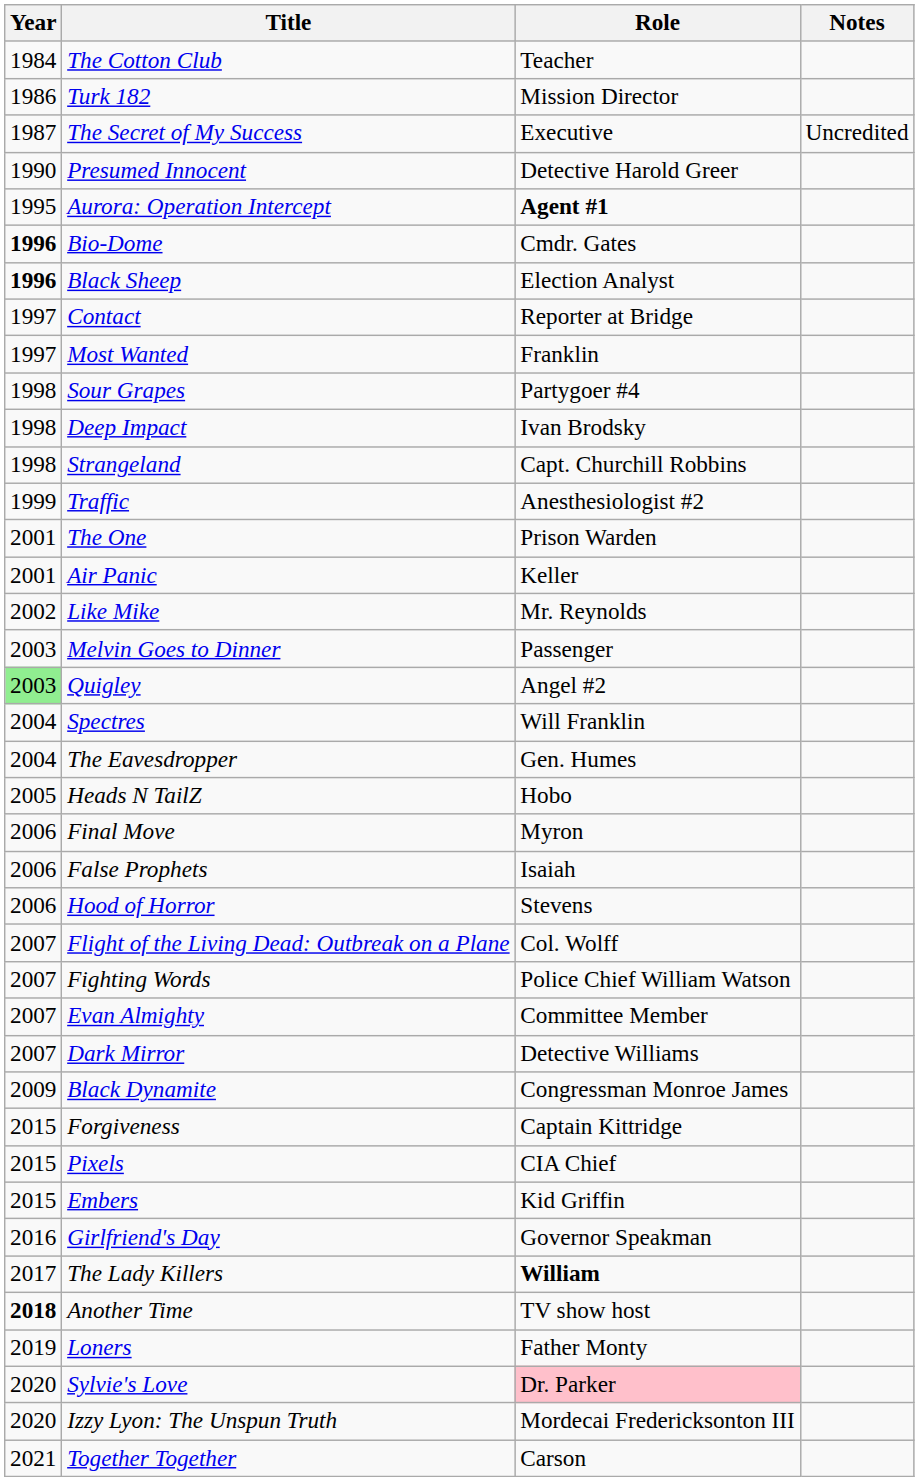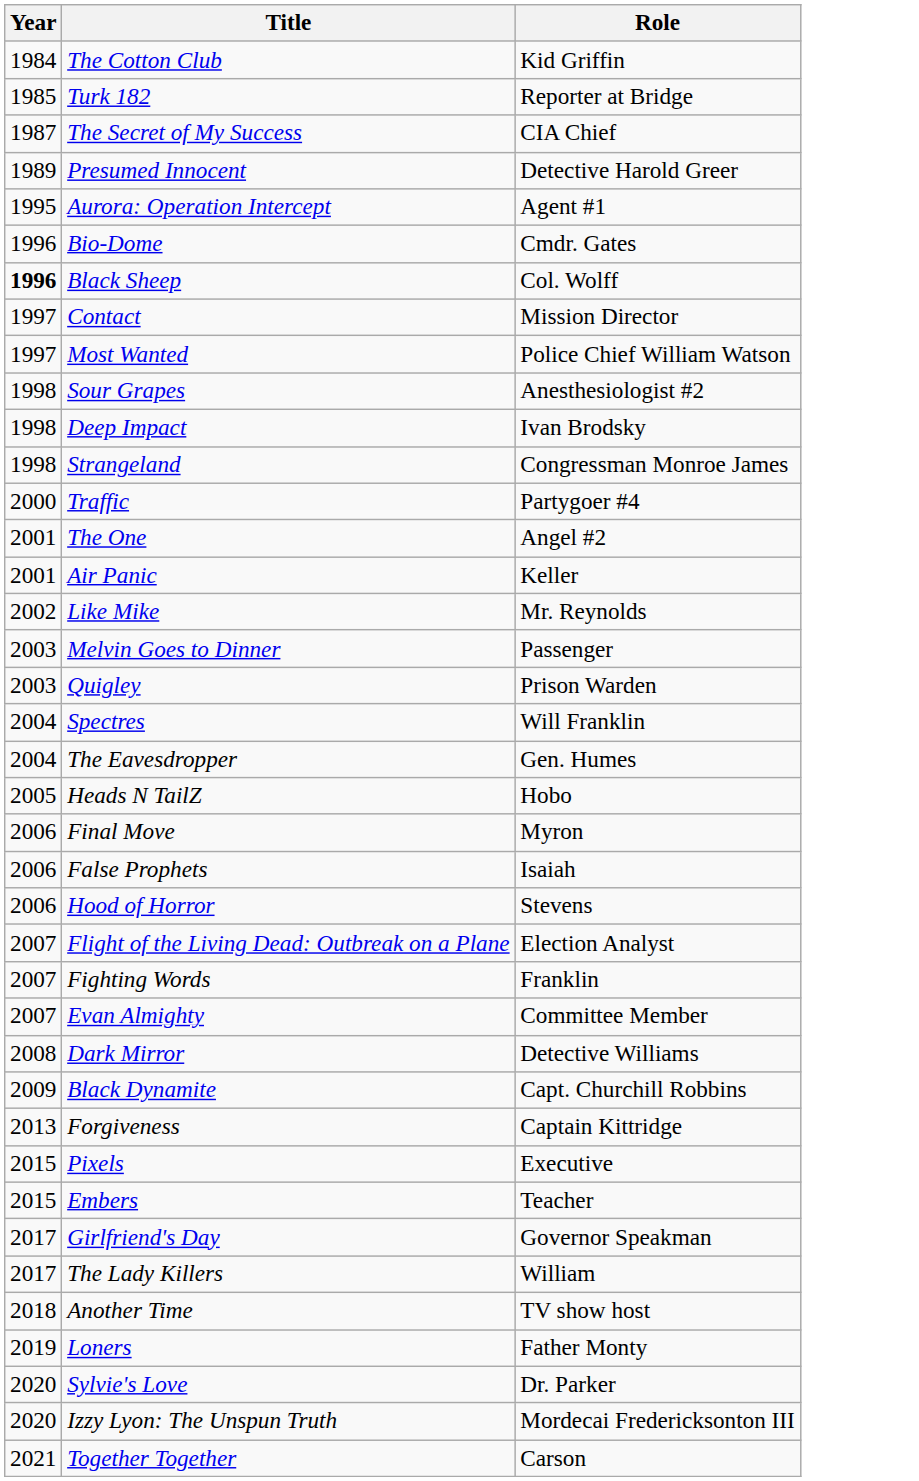- column: Notes | Uncredited
The Cotton Club | Role: Teacher -> Kid Griffin
Turk 182 | Year: 1986 -> 1985
Turk 182 | Role: Mission Director -> Reporter at Bridge
The Secret of My Success | Role: Executive -> CIA Chief
Presumed Innocent | Year: 1990 -> 1989
Aurora: Operation Intercept | Role: bold -> normal
Bio-Dome | Year: bold -> normal
Black Sheep | Role: Election Analyst -> Col. Wolff
Contact | Role: Reporter at Bridge -> Mission Director
Most Wanted | Role: Franklin -> Police Chief William Watson
Sour Grapes | Role: Partygoer #4 -> Anesthesiologist #2
Strangeland | Role: Capt. Churchill Robbins -> Congressman Monroe James
Traffic | Year: 1999 -> 2000
Traffic | Role: Anesthesiologist #2 -> Partygoer #4
The One | Role: Prison Warden -> Angel #2
Quigley | Year: lightgreen background -> no background
Quigley | Role: Angel #2 -> Prison Warden
Flight of the Living Dead: Outbreak on a Plane | Role: Col. Wolff -> Election Analyst
Fighting Words | Role: Police Chief William Watson -> Franklin
Dark Mirror | Year: 2007 -> 2008
Black Dynamite | Role: Congressman Monroe James -> Capt. Churchill Robbins
Forgiveness | Year: 2015 -> 2013
Pixels | Role: CIA Chief -> Executive
Embers | Role: Kid Griffin -> Teacher
Girlfriend's Day | Year: 2016 -> 2017
The Lady Killers | Role: bold -> normal
Another Time | Year: bold -> normal
Sylvie's Love | Role: pink background -> no background
